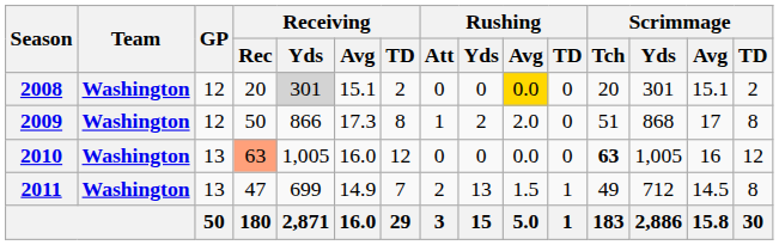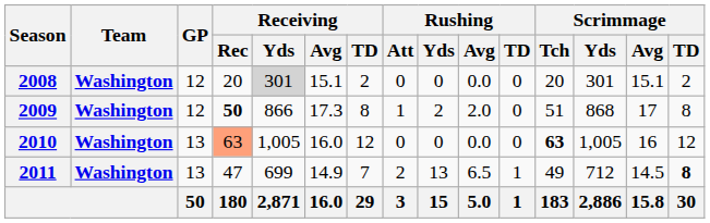2008 | Rushing / Avg: gold background -> no background
2009 | Receiving / Rec: normal -> bold
2011 | Rushing / Avg: 1.5 -> 6.5
2011 | Scrimmage / TD: normal -> bold
